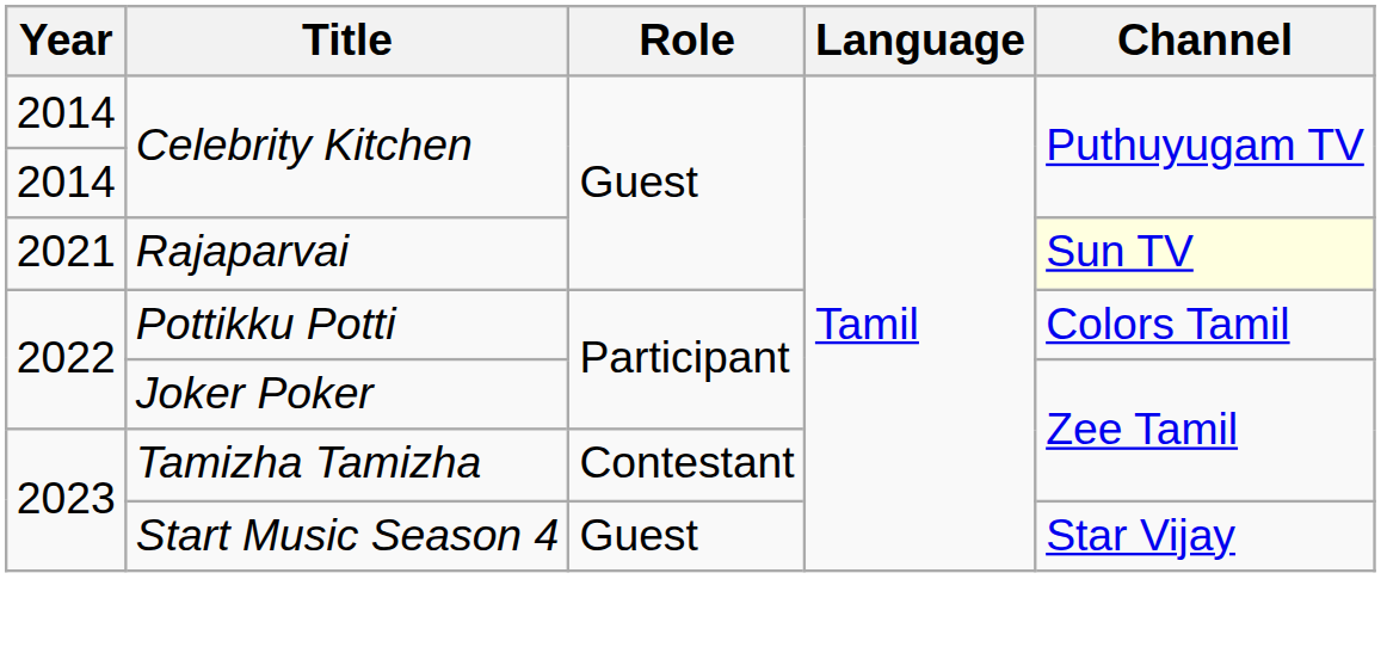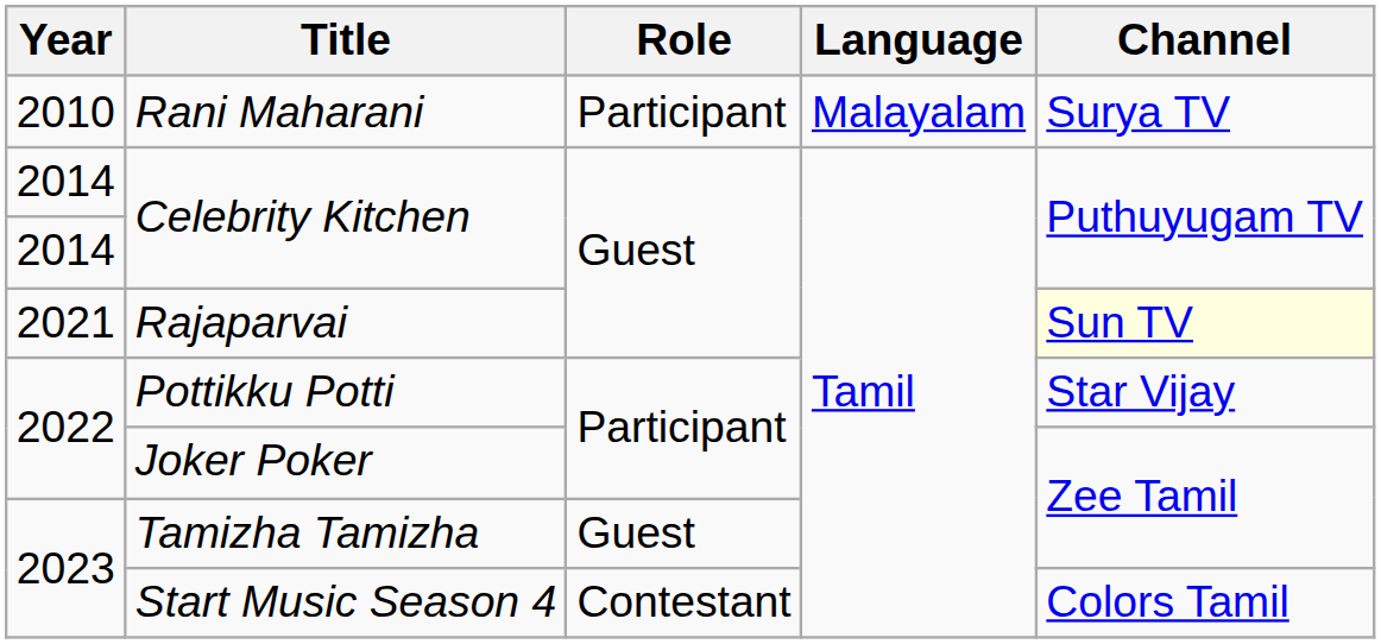+ row: 2010 | Rani Maharani | Participant | Malayalam | Surya TV
Pottikku Potti | Channel: Colors Tamil -> Star Vijay
Tamizha Tamizha | Role: Contestant -> Guest
Start Music Season 4 | Role: Guest -> Contestant
Start Music Season 4 | Channel: Star Vijay -> Colors Tamil
